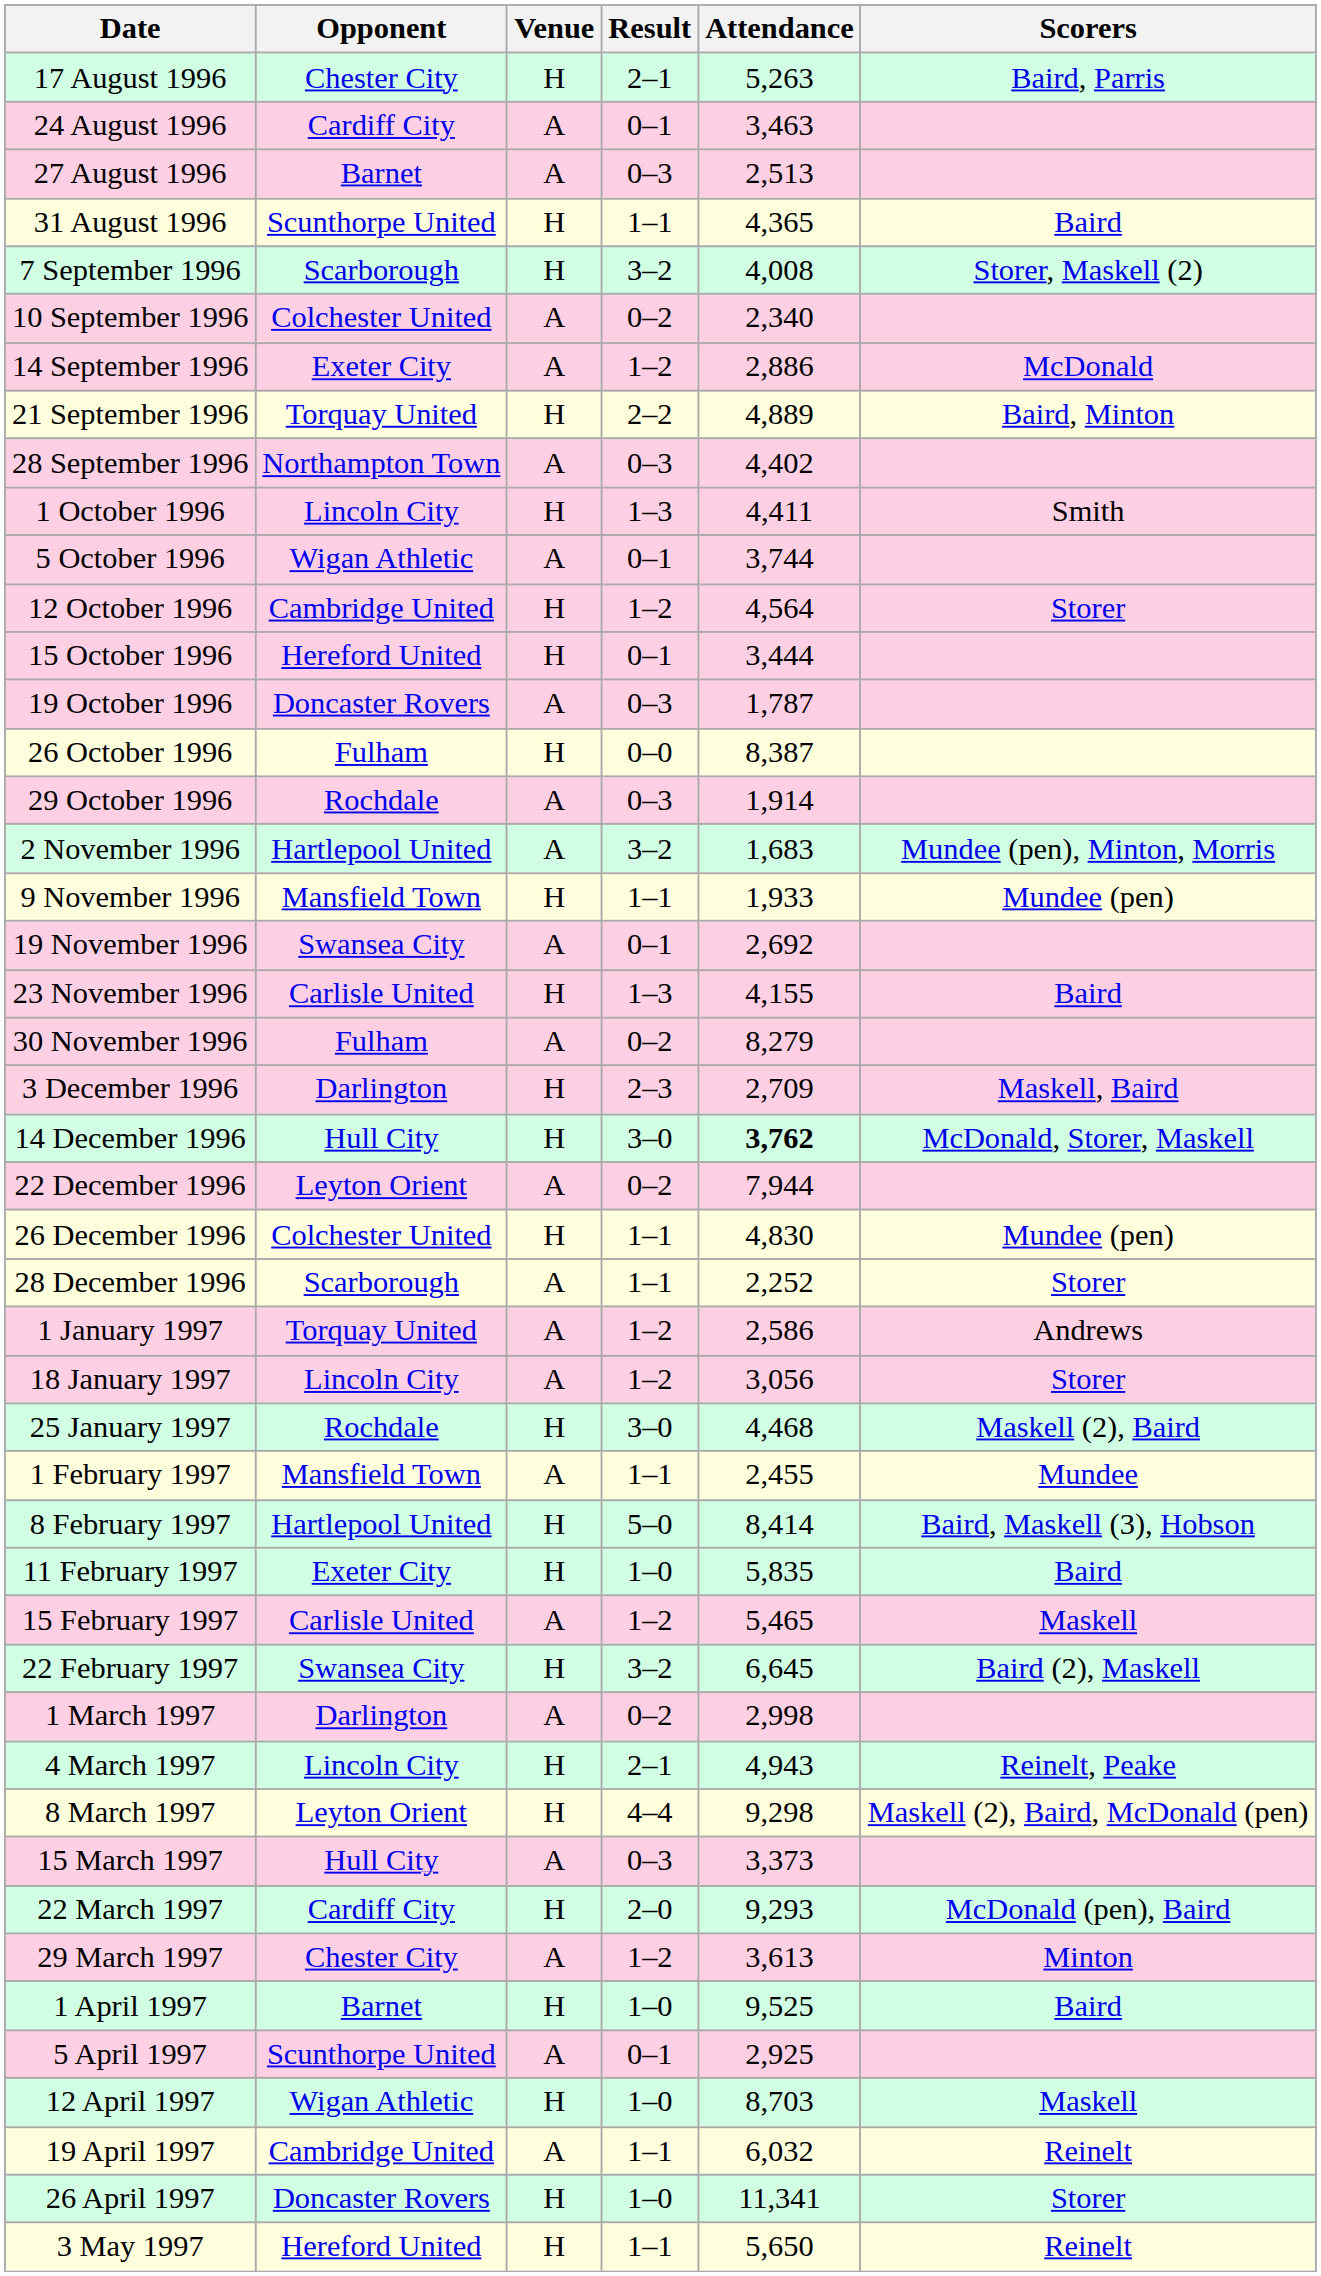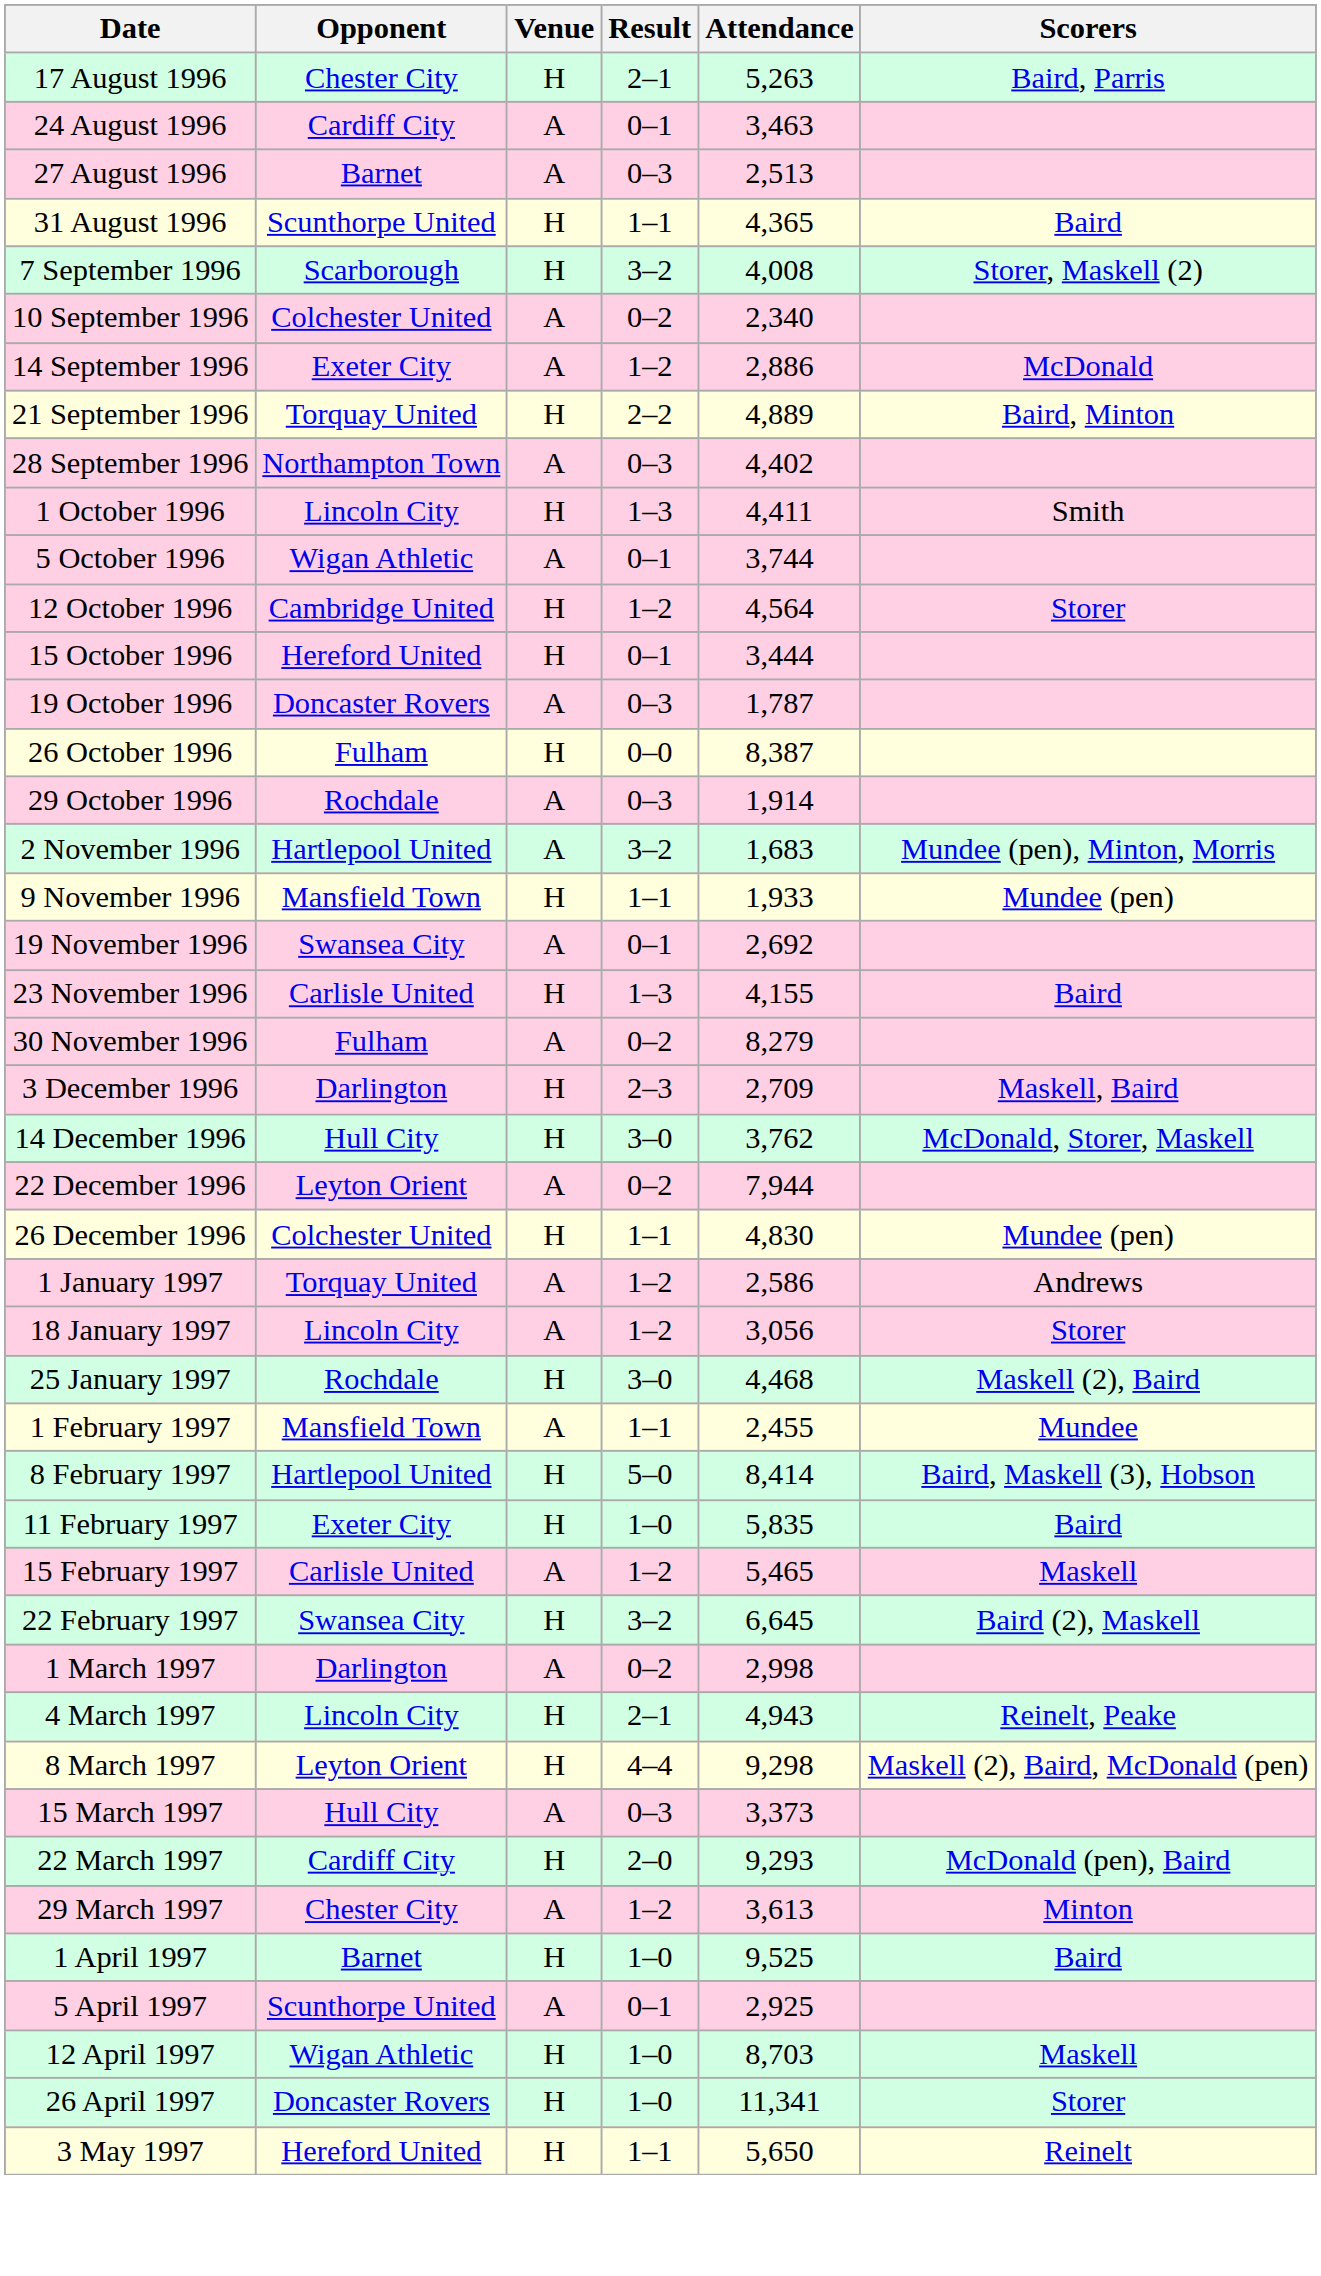14 December 1996 | Attendance: bold -> normal
- row: 28 December 1996 | Scarborough | A | 1–1 | 2,252 | Storer
- row: 19 April 1997 | Cambridge United | A | 1–1 | 6,032 | Reinelt
